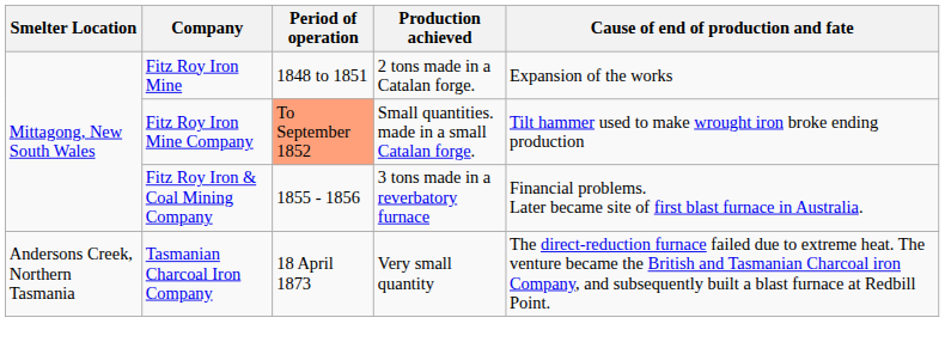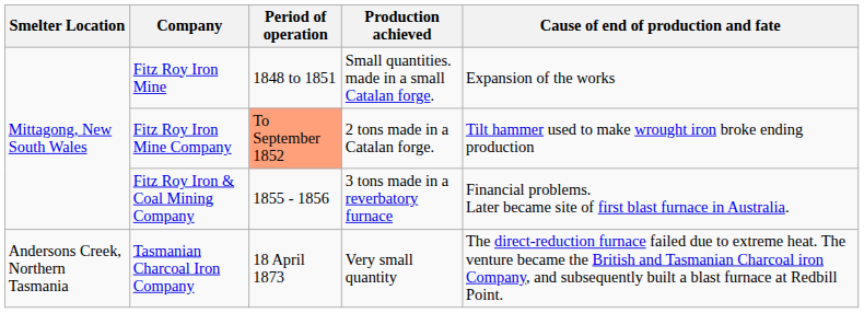Fitz Roy Iron Mine | Production achieved: 2 tons made in a Catalan forge. -> Small quantities. made in a small Catalan forge.
Fitz Roy Iron Mine Company | Production achieved: Small quantities. made in a small Catalan forge. -> 2 tons made in a Catalan forge.
